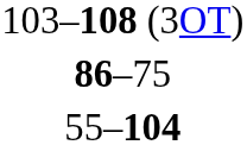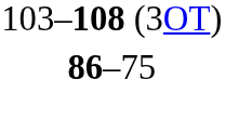- row: 55–104
